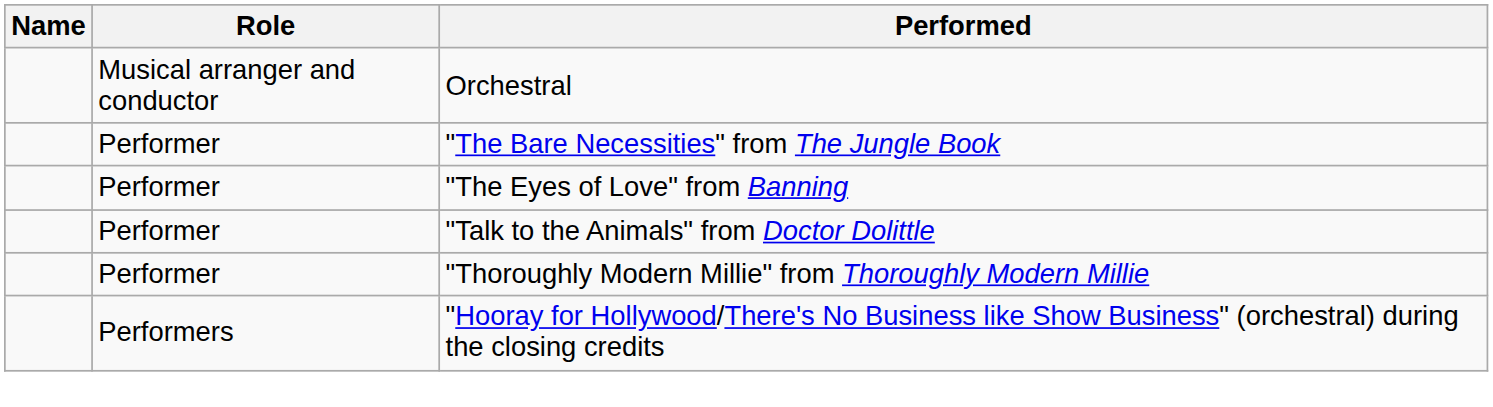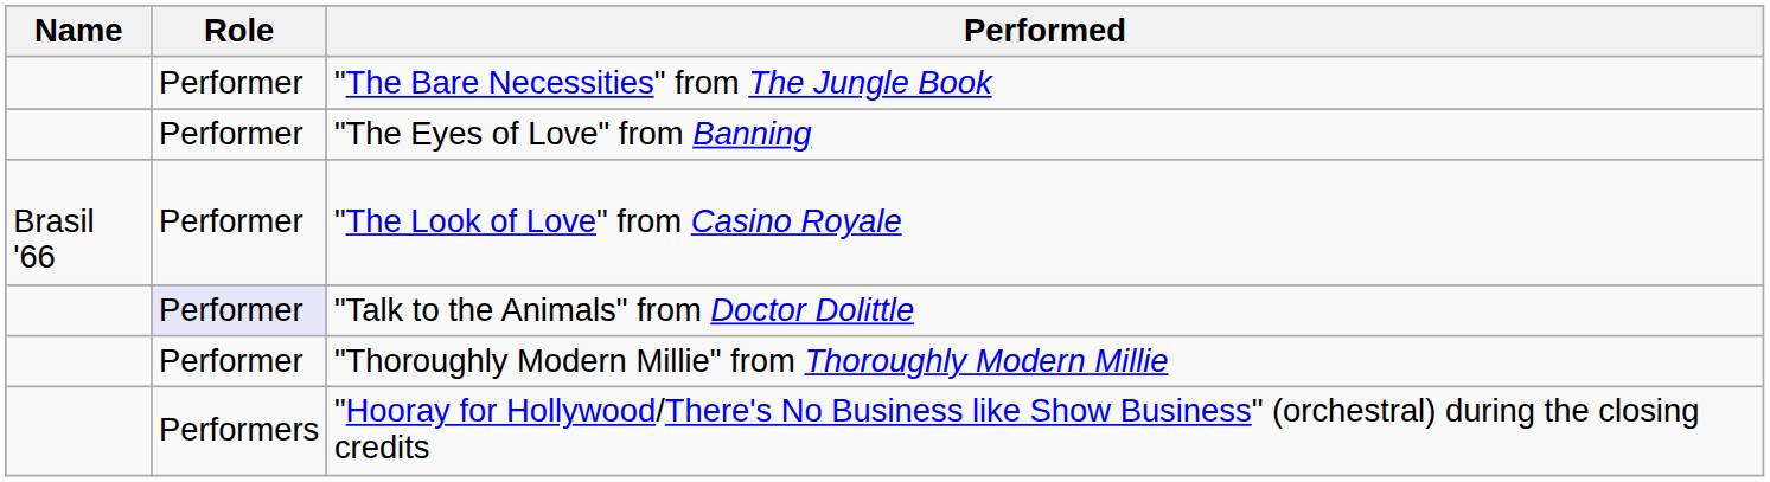- row: Musical arranger and conductor | Orchestral
+ row: Brasil '66 | Performer | "The Look of Love" from Casino Royale
"Talk to the Animals" from Doctor Dolittle | Role: no background -> lavender background
